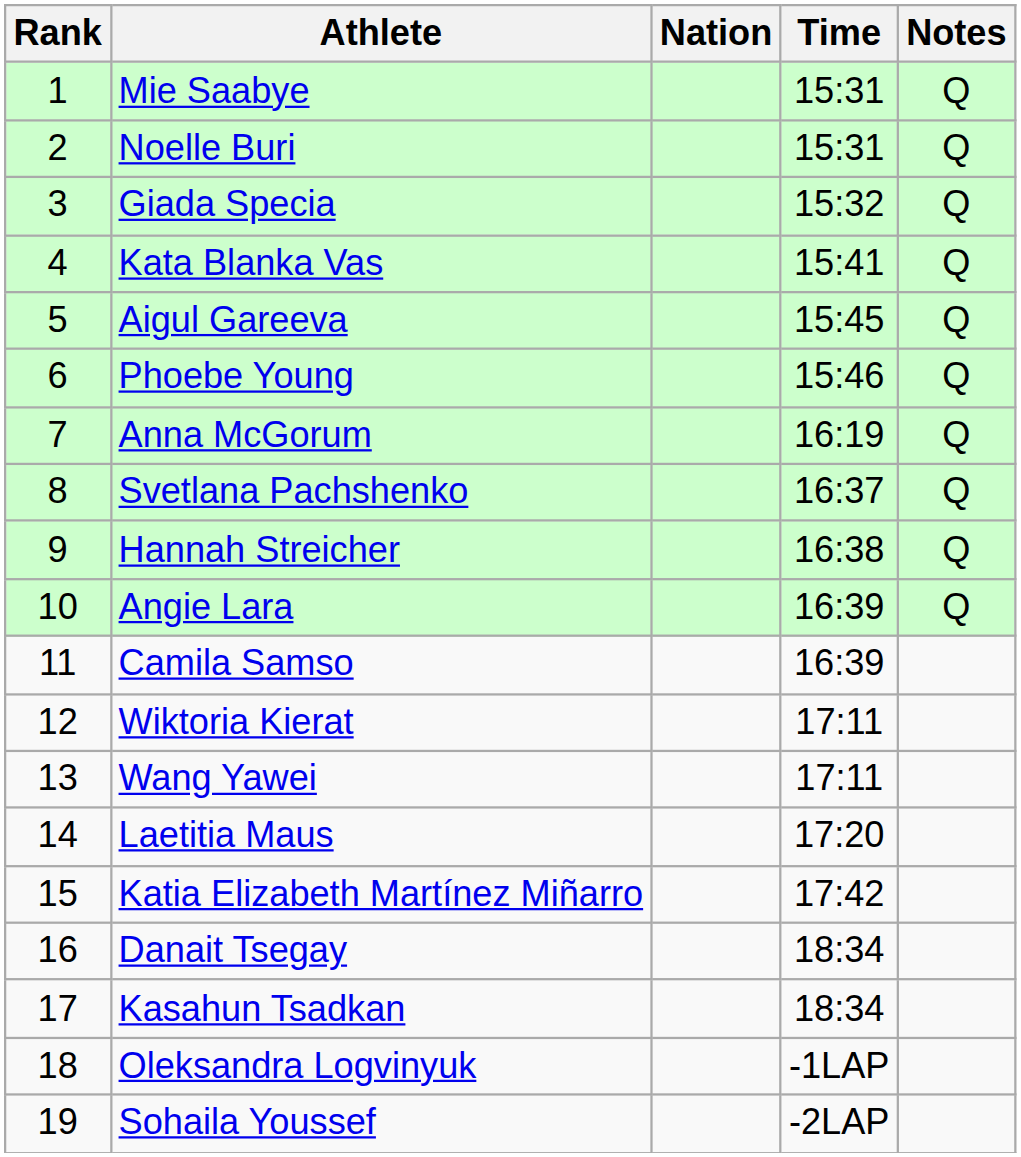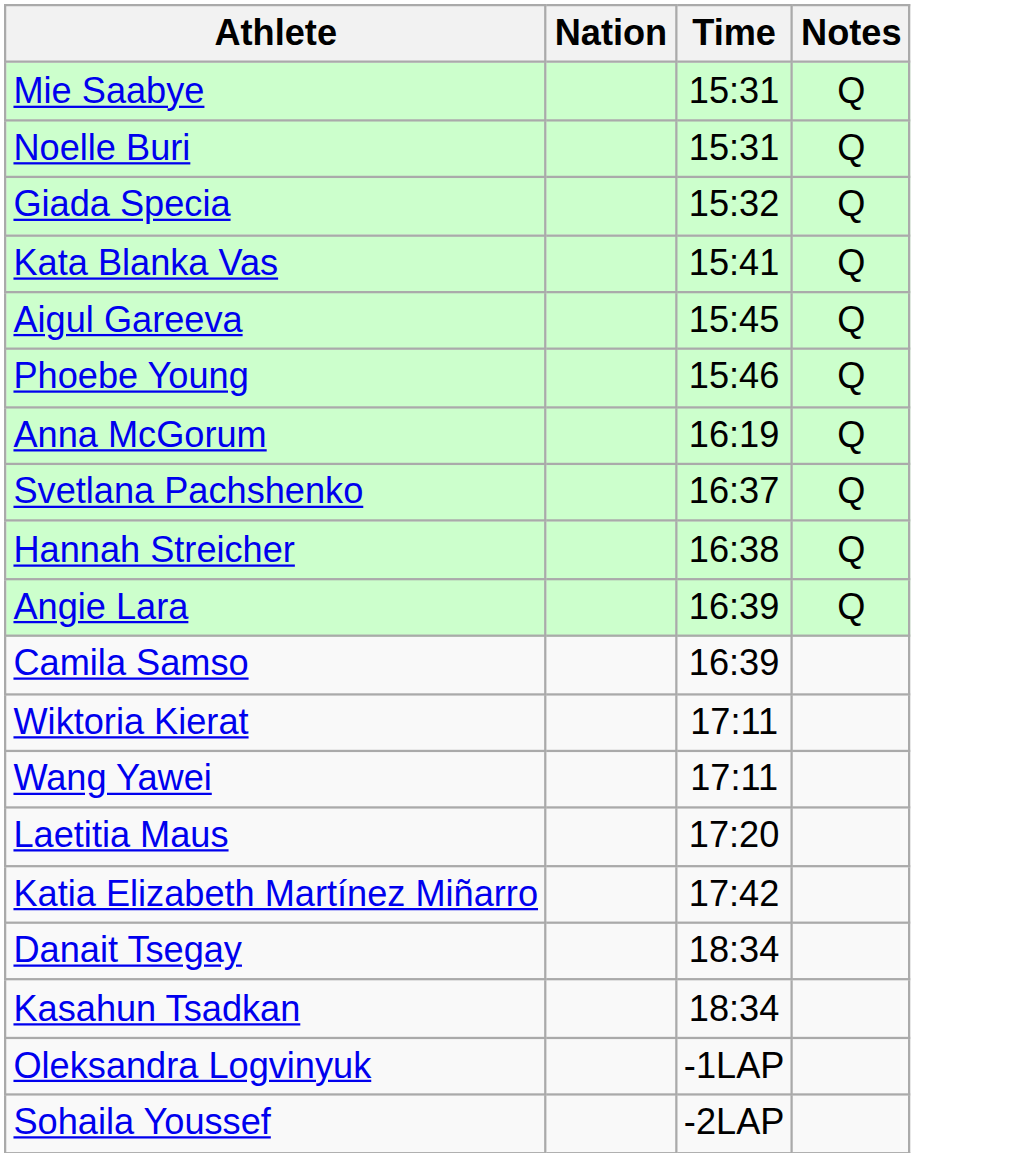- column: Rank | 1 | 2 | 3 | 4 | 5 | 6 | 7 | 8 | 9 | 10 | 11 | 12 | 13 | 14 | 15 | 16 | 17 | 18 | 19
